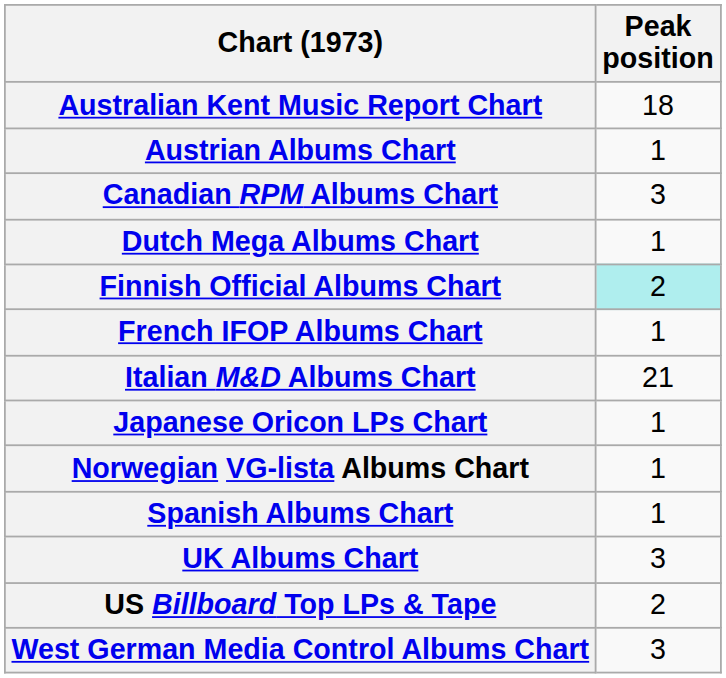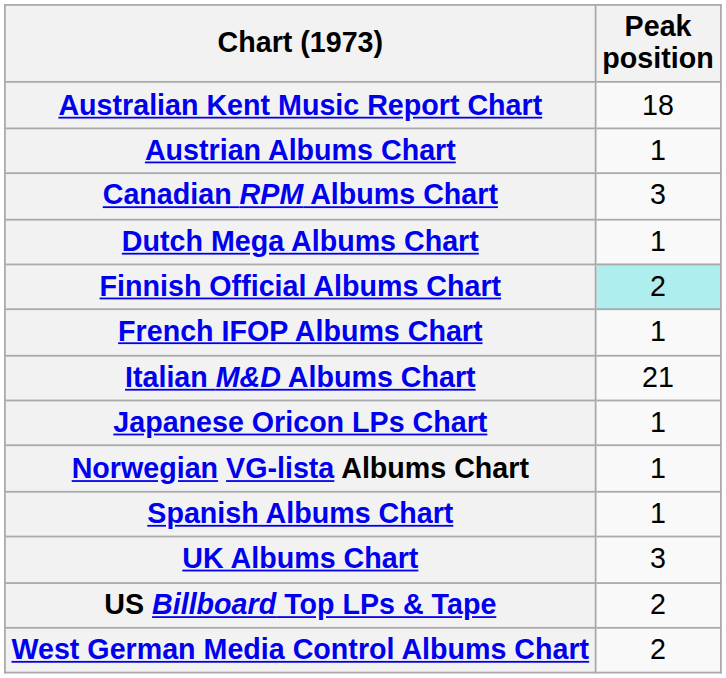West German Media Control Albums Chart | Peak position: 3 -> 2
